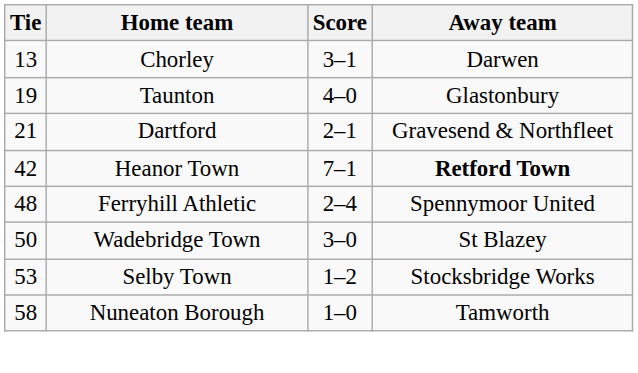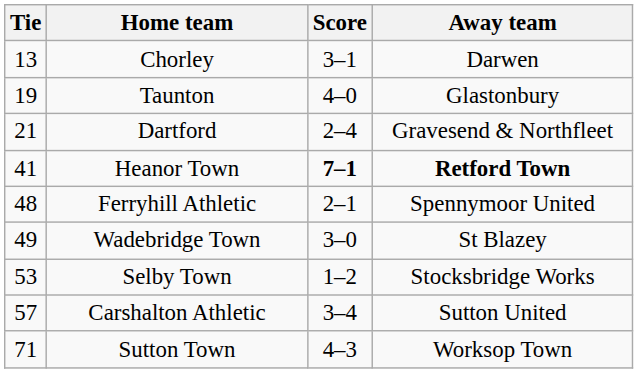Dartford | Score: 2–1 -> 2–4
Heanor Town | Tie: 42 -> 41
Heanor Town | Score: normal -> bold
Ferryhill Athletic | Score: 2–4 -> 2–1
Wadebridge Town | Tie: 50 -> 49
+ row: 57 | Carshalton Athletic | 3–4 | Sutton United
- row: 58 | Nuneaton Borough | 1–0 | Tamworth
+ row: 71 | Sutton Town | 4–3 | Worksop Town
